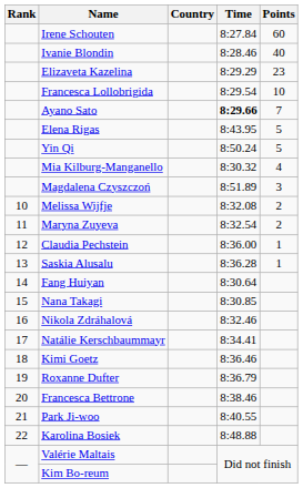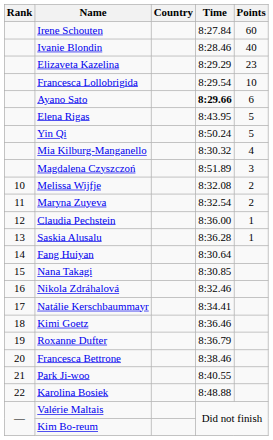Ayano Sato | Points: 7 -> 6
